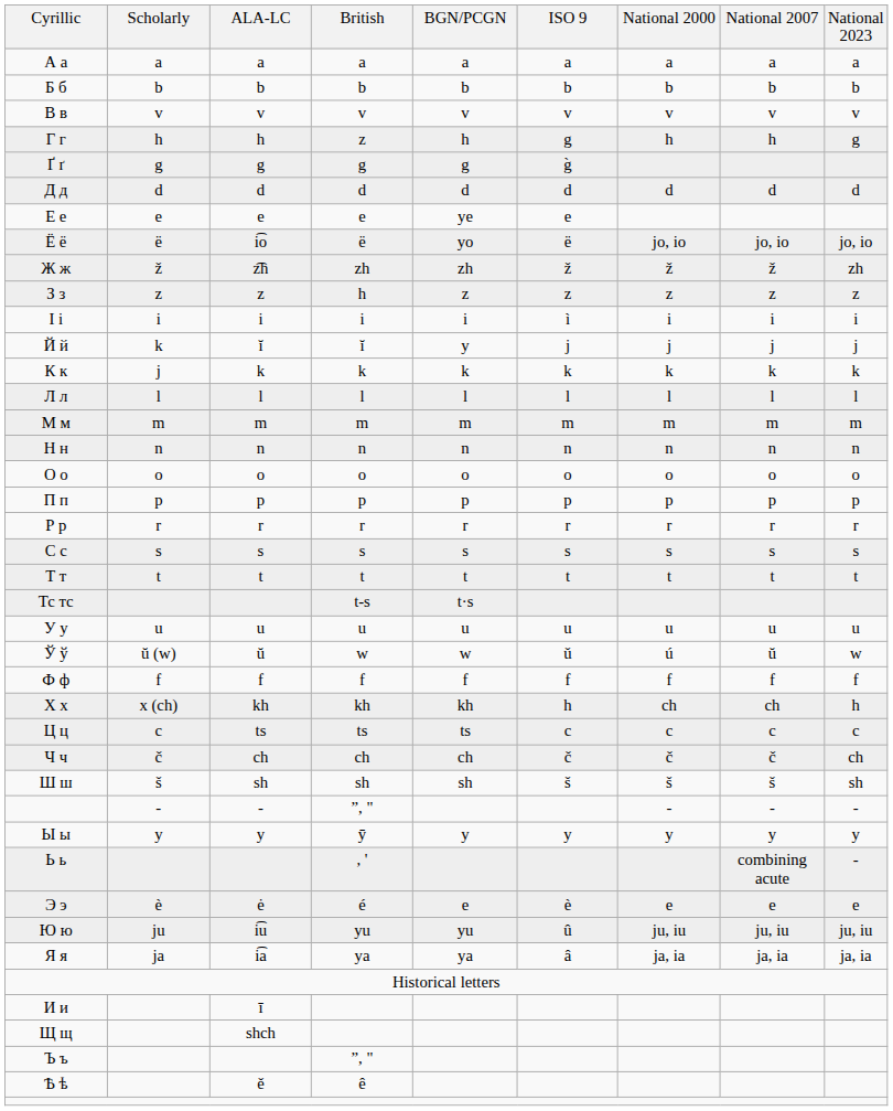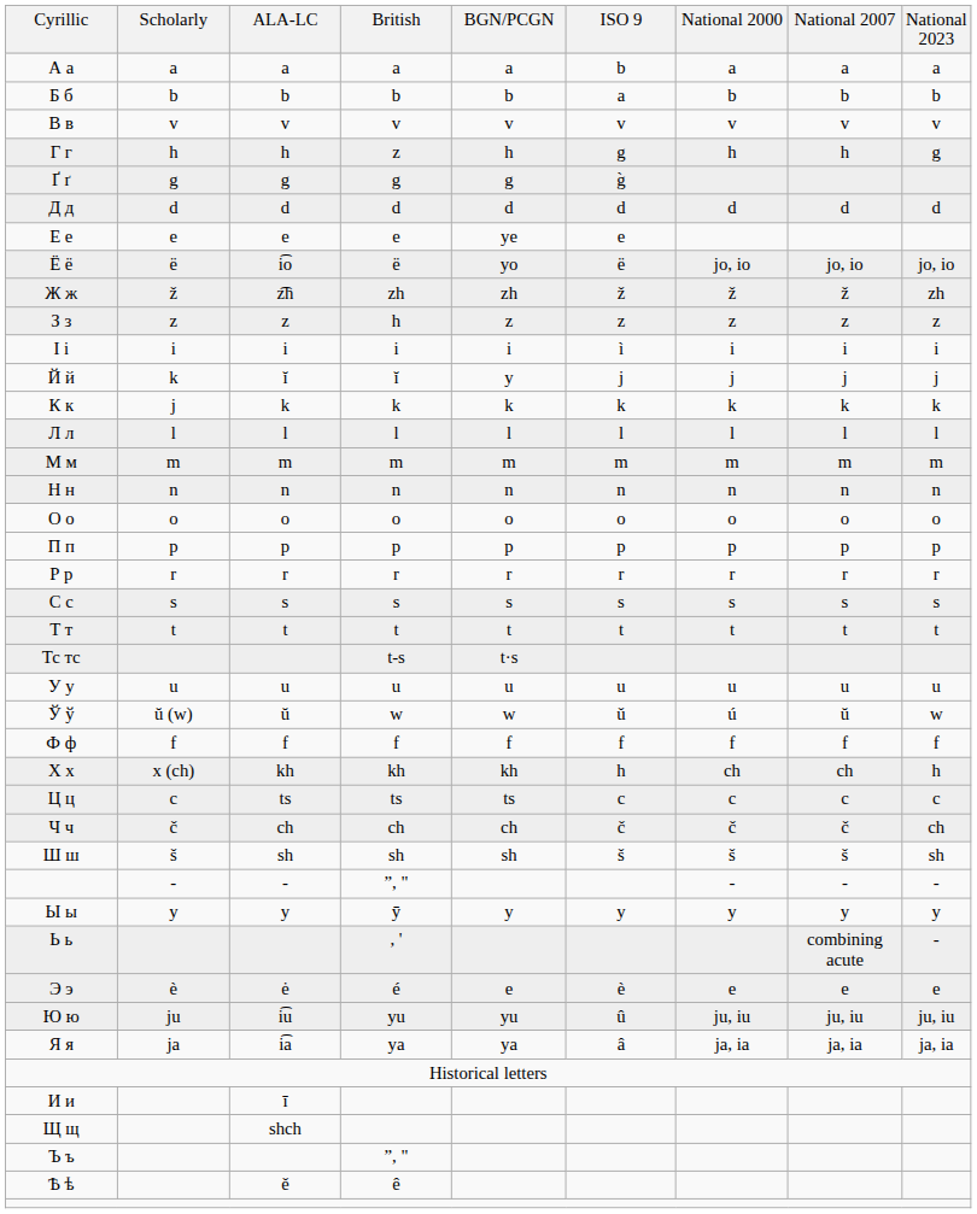А а | ISO 9: a -> b
Б б | ISO 9: b -> a
